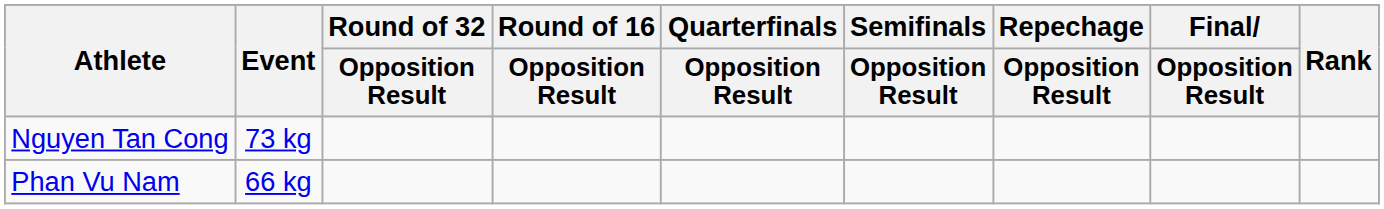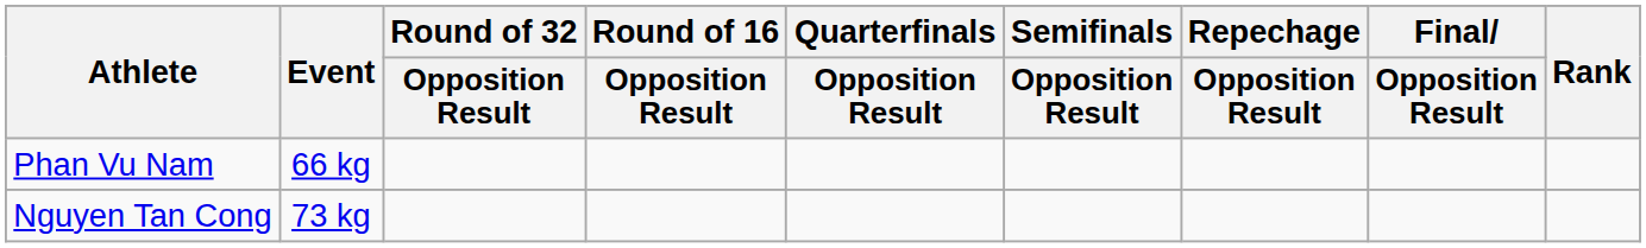rows swapped: Phan Vu Nam <-> Nguyen Tan Cong
